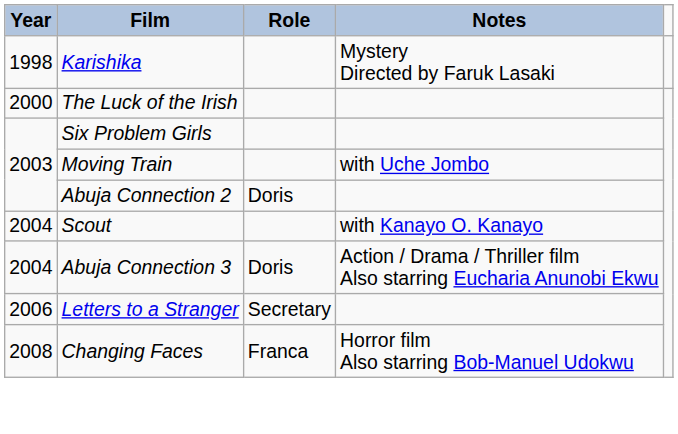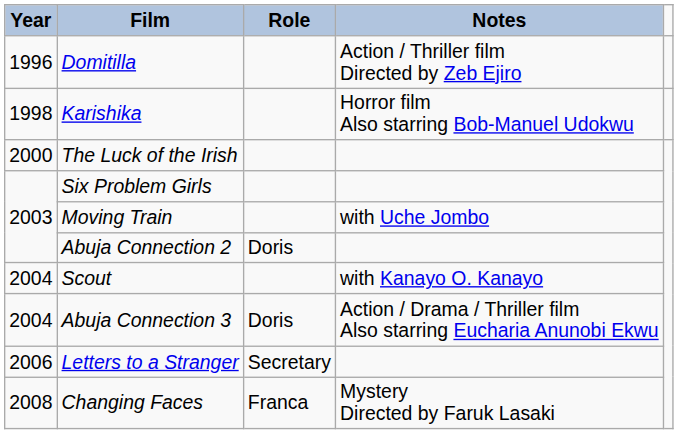+ row: 1996 | Domitilla | Action / Thriller film Directed by Zeb Ejiro
Karishika | Notes: Mystery Directed by Faruk Lasaki -> Horror film Also starring Bob-Manuel Udokwu
Changing Faces | Notes: Horror film Also starring Bob-Manuel Udokwu -> Mystery Directed by Faruk Lasaki
